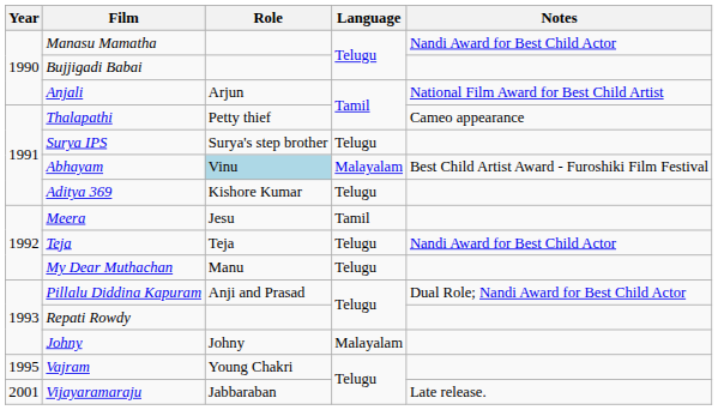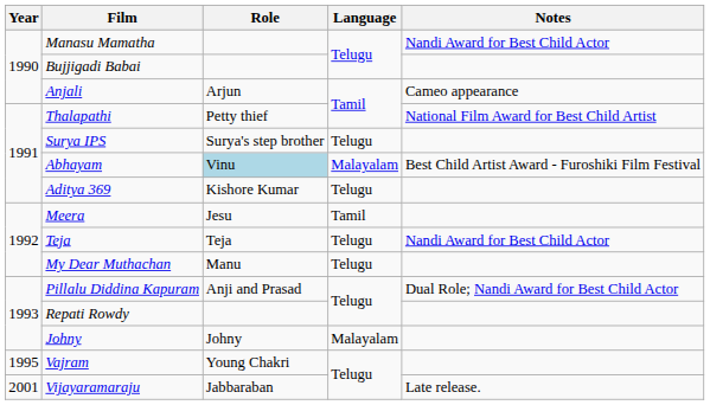Anjali | Notes: National Film Award for Best Child Artist -> Cameo appearance
Thalapathi | Notes: Cameo appearance -> National Film Award for Best Child Artist
